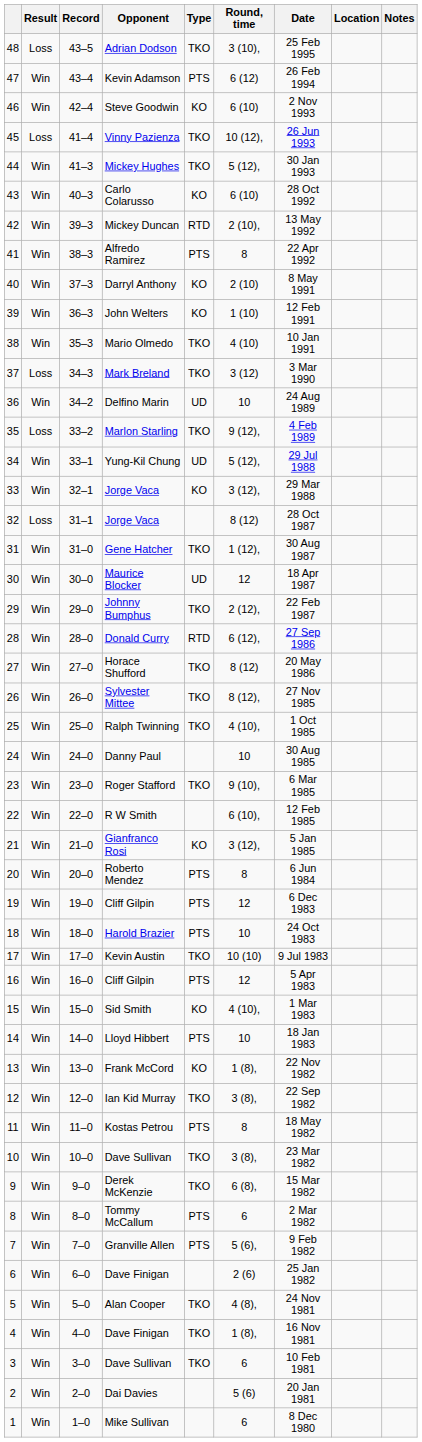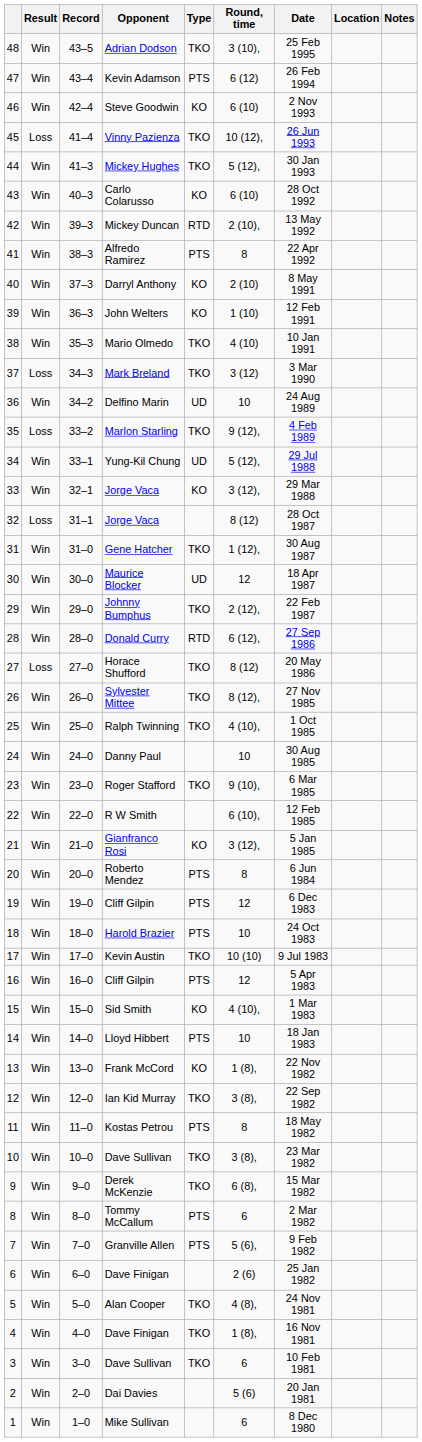Adrian Dodson | Result: Loss -> Win
Horace Shufford | Result: Win -> Loss
